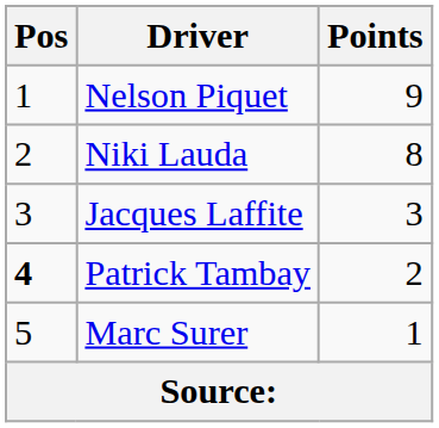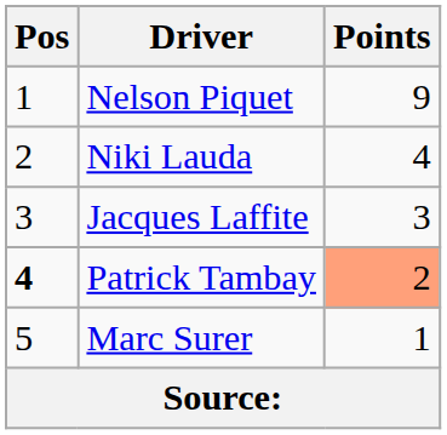Niki Lauda | Points: 8 -> 4
Patrick Tambay | Points: no background -> lightsalmon background
